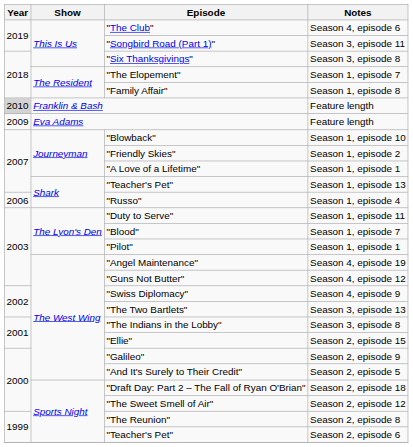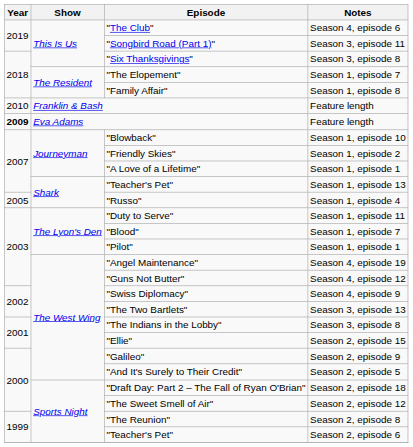Franklin & Bash | Year: lightgrey background -> no background
Eva Adams | Year: normal -> bold
"Russo" | Year: 2006 -> 2005
